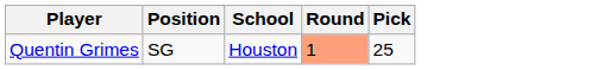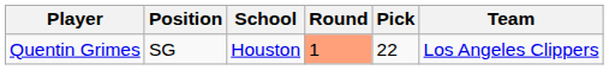+ column: Team | Los Angeles Clippers
Quentin Grimes | Pick: 25 -> 22
